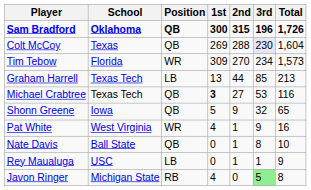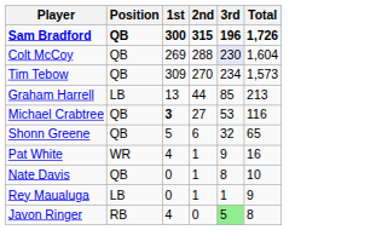- column: School | Oklahoma | Texas | Florida | Texas Tech | Texas Tech | Iowa | West Virginia | Ball State | USC | Michigan State
Tim Tebow | Position: WR -> QB
Shonn Greene | 2nd: 9 -> 6
